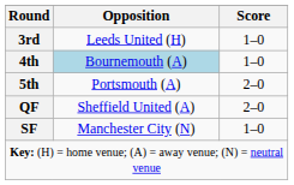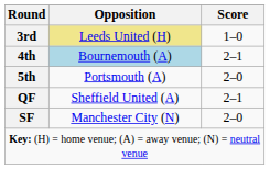3rd | Opposition: no background -> khaki background
4th | Score: 1–0 -> 2–1
QF | Score: 2–0 -> 2–1
SF | Score: 1–0 -> 2–0
